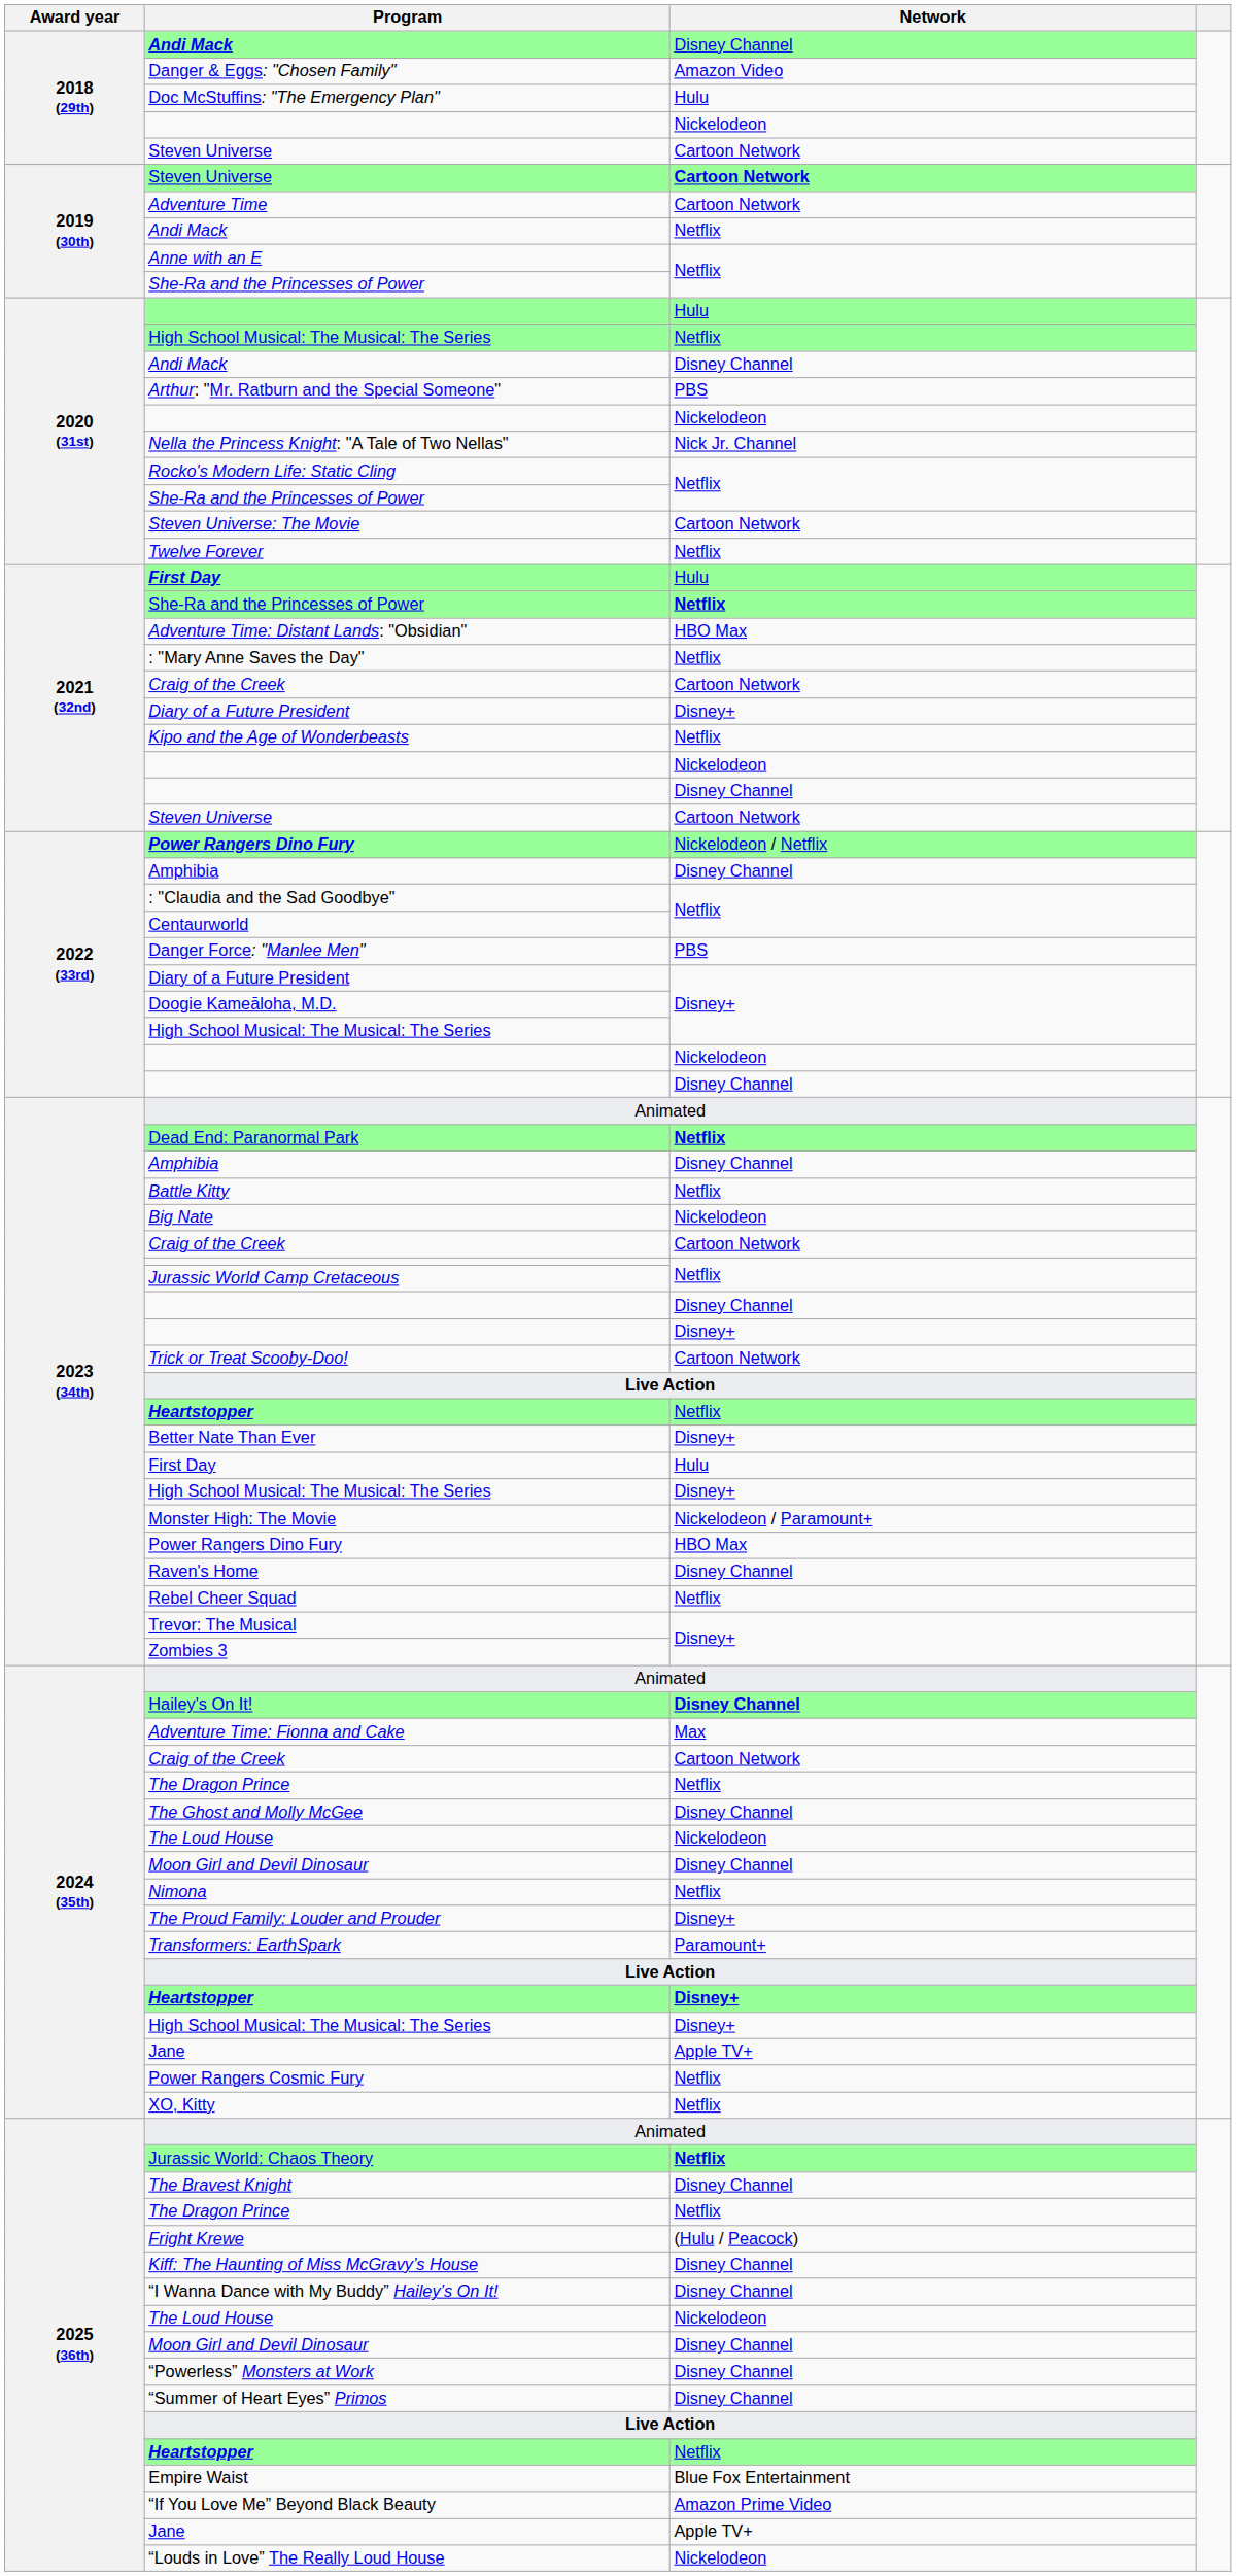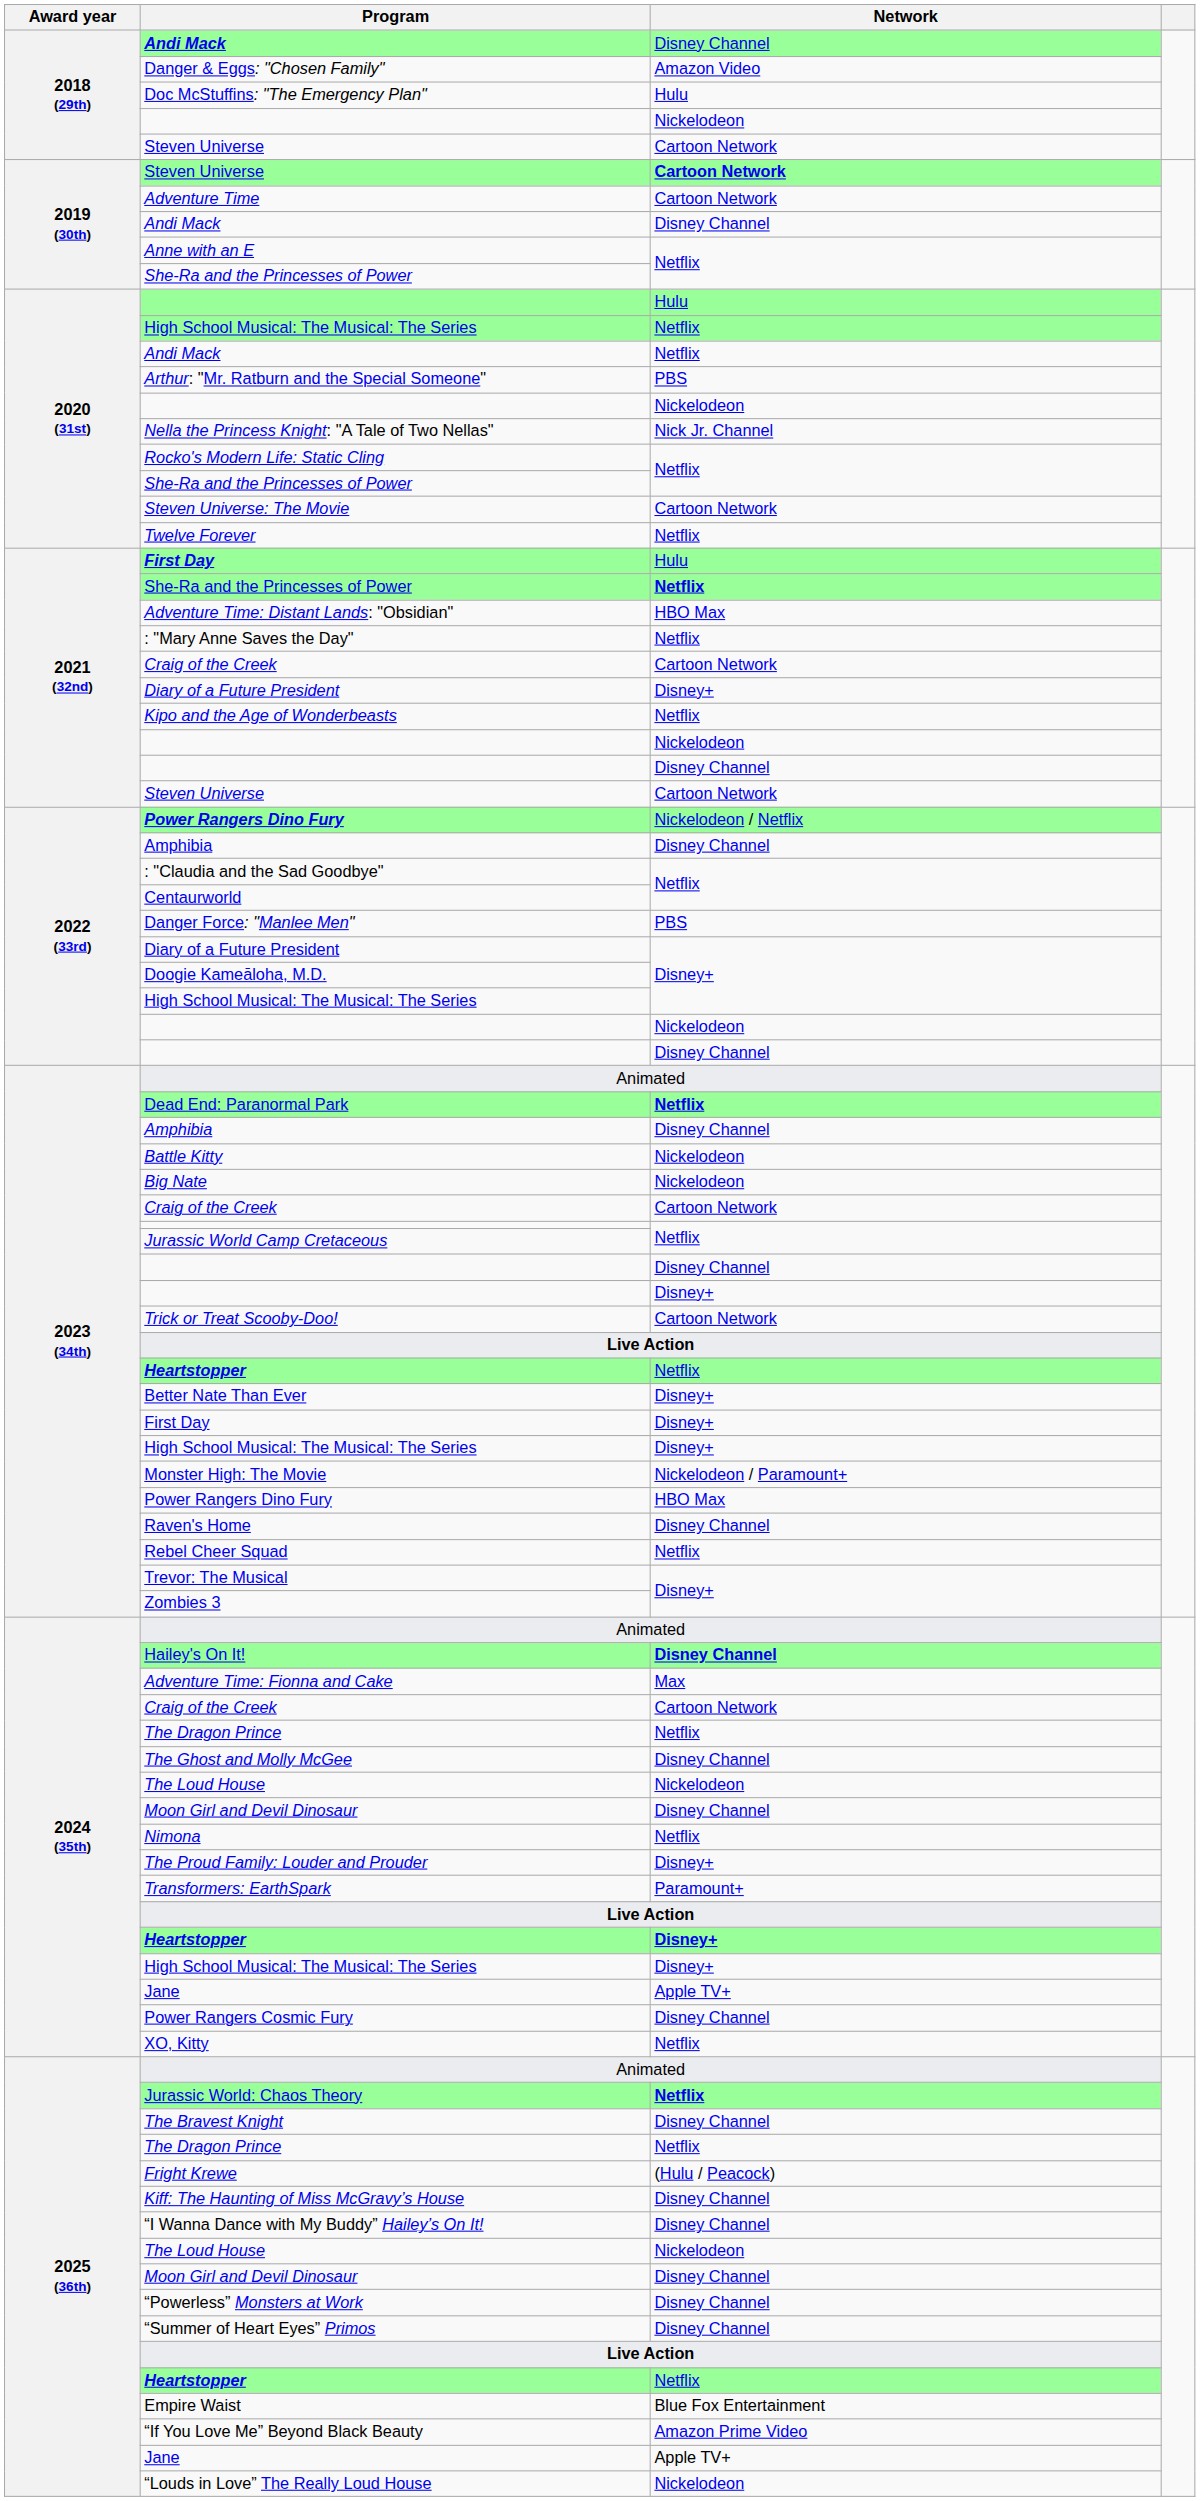2019 (30th) / Andi Mack | Network: Netflix -> Disney Channel
2020 (31st) / Andi Mack | Network: Disney Channel -> Netflix
Battle Kitty | Network: Netflix -> Nickelodeon
2023 (34th) / First Day | Network: Hulu -> Disney+
Power Rangers Cosmic Fury | Network: Netflix -> Disney Channel
